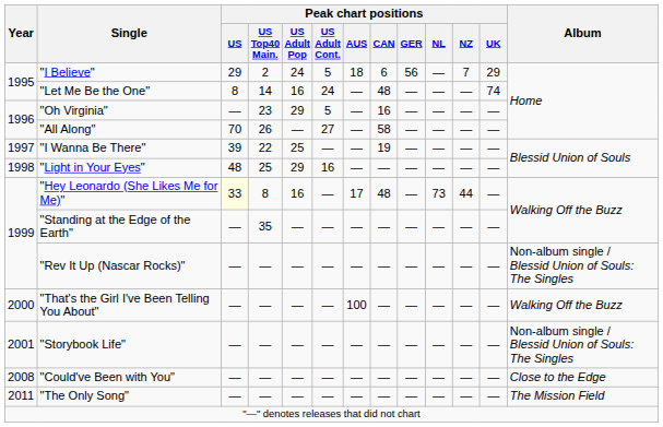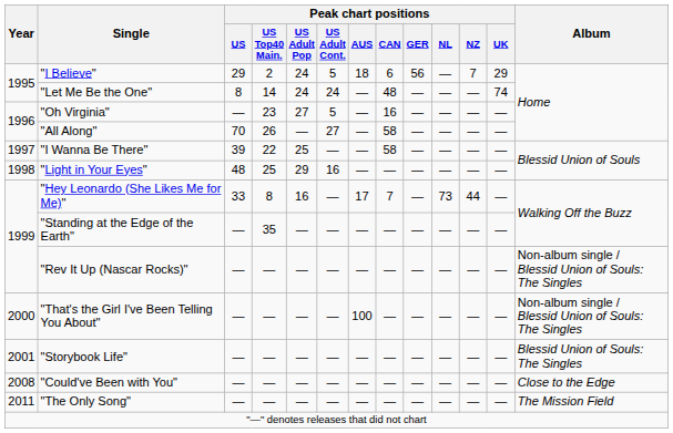"Let Me Be the One" | Peak chart positions / US Adult Pop: 16 -> 24
"Oh Virginia" | Peak chart positions / US Adult Pop: 29 -> 27
"I Wanna Be There" | Peak chart positions / CAN: 19 -> 58
"Hey Leonardo (She Likes Me for Me)" | Peak chart positions / US: lightyellow background -> no background
"Hey Leonardo (She Likes Me for Me)" | Peak chart positions / CAN: 48 -> 7
"That's the Girl I've Been Telling You About" | Album: Walking Off the Buzz -> Non-album single / Blessid Union of Souls: The Singles
"Storybook Life" | Album: Non-album single / Blessid Union of Souls: The Singles -> Blessid Union of Souls: The Singles
